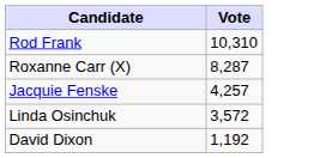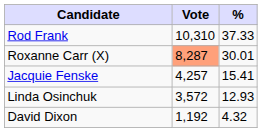+ column: % | 37.33 | 30.01 | 15.41 | 12.93 | 4.32
Roxanne Carr (X) | Vote: no background -> lightsalmon background
